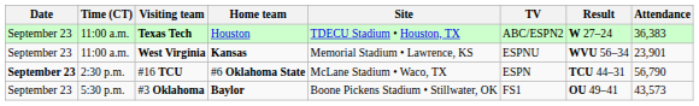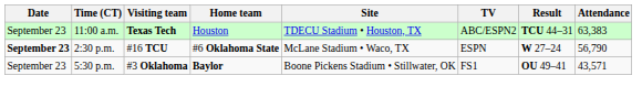Texas Tech | Result: W 27–24 -> TCU 44–31
Texas Tech | Attendance: 36,383 -> 63,383
- row: September 23 | 11:00 a.m. | West Virginia | Kansas | Memorial Stadium • Lawrence, KS | ESPNU | WVU 56–34 | 23,901
#16 TCU | Result: TCU 44–31 -> W 27–24
#3 Oklahoma | Attendance: 43,573 -> 43,571
